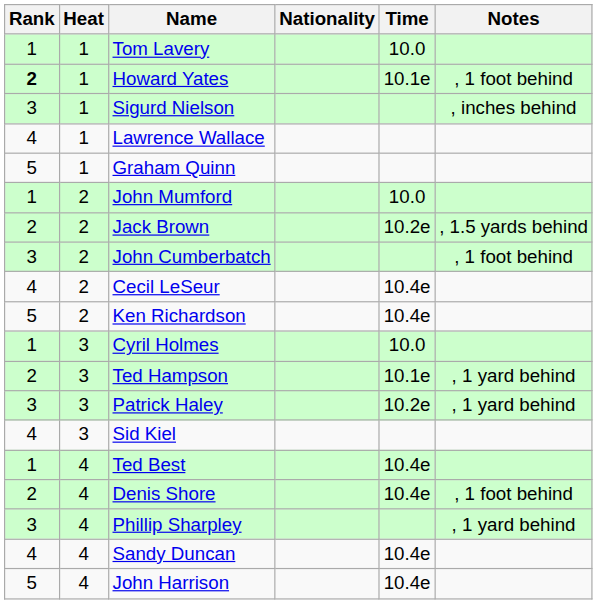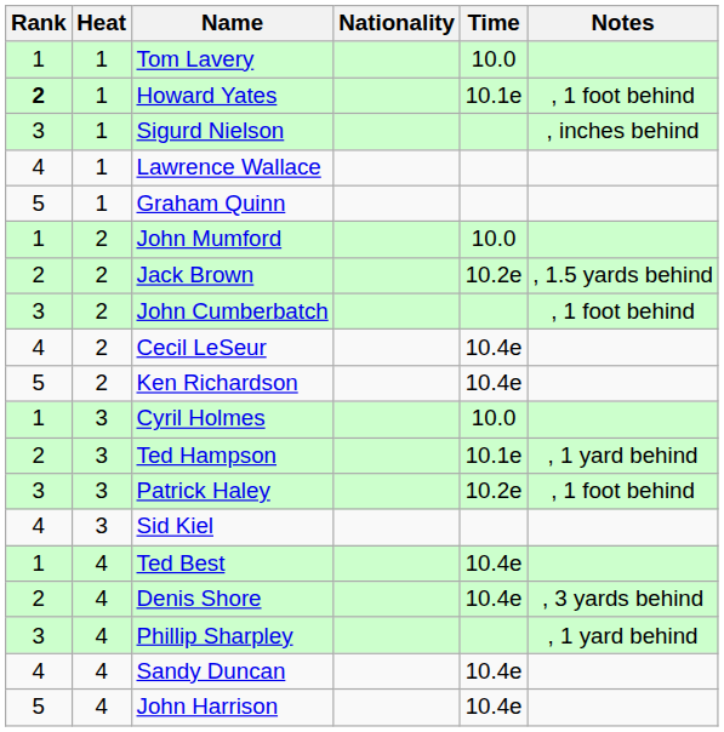Patrick Haley | Notes: , 1 yard behind -> , 1 foot behind
Denis Shore | Notes: , 1 foot behind -> , 3 yards behind
